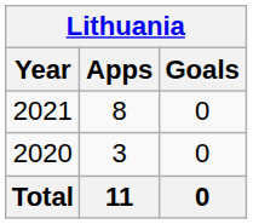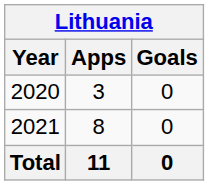rows swapped: 2020 <-> 2021
